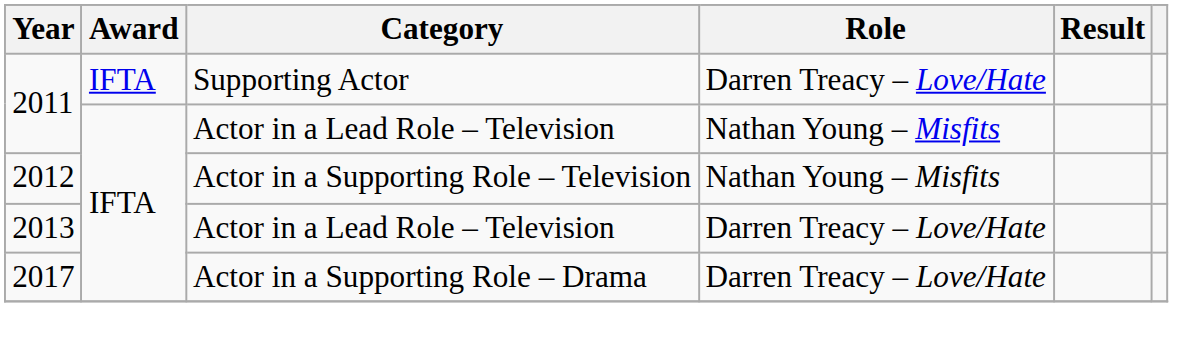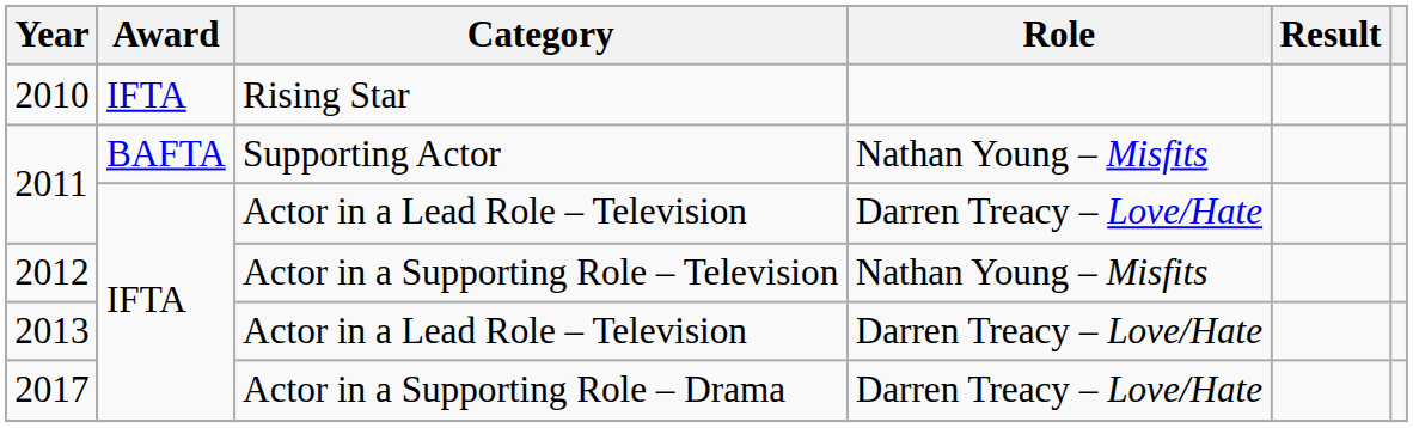+ row: 2010 | IFTA | Rising Star
2011 / Supporting Actor | Award: IFTA -> BAFTA
2011 / Supporting Actor | Role: Darren Treacy – Love/Hate -> Nathan Young – Misfits
2011 / Actor in a Lead Role – Television | Role: Nathan Young – Misfits -> Darren Treacy – Love/Hate
